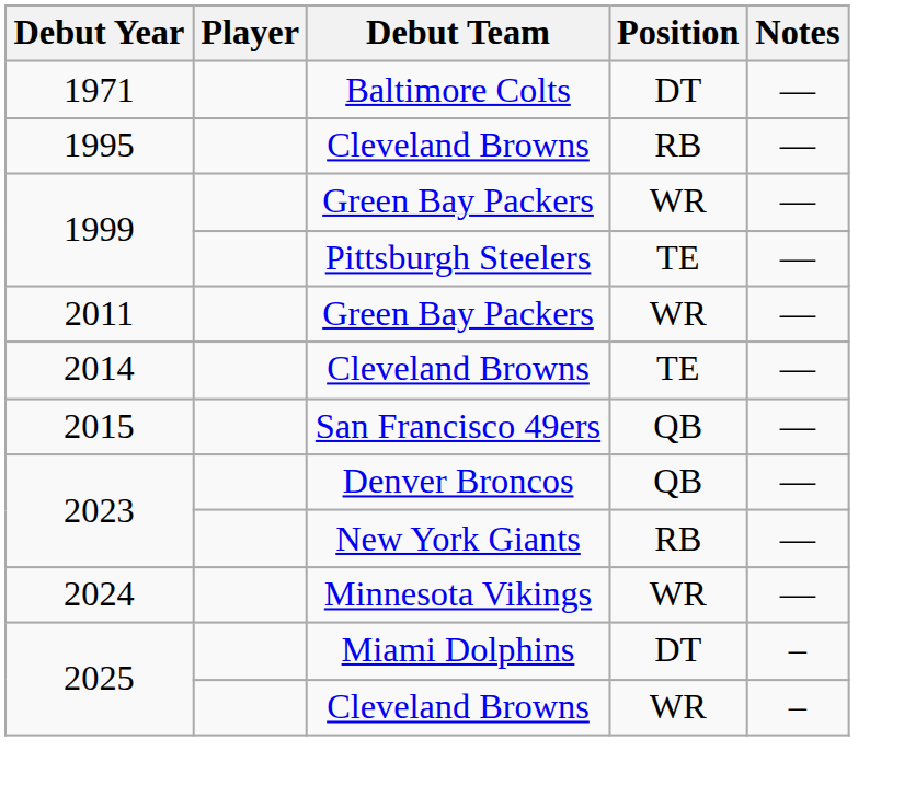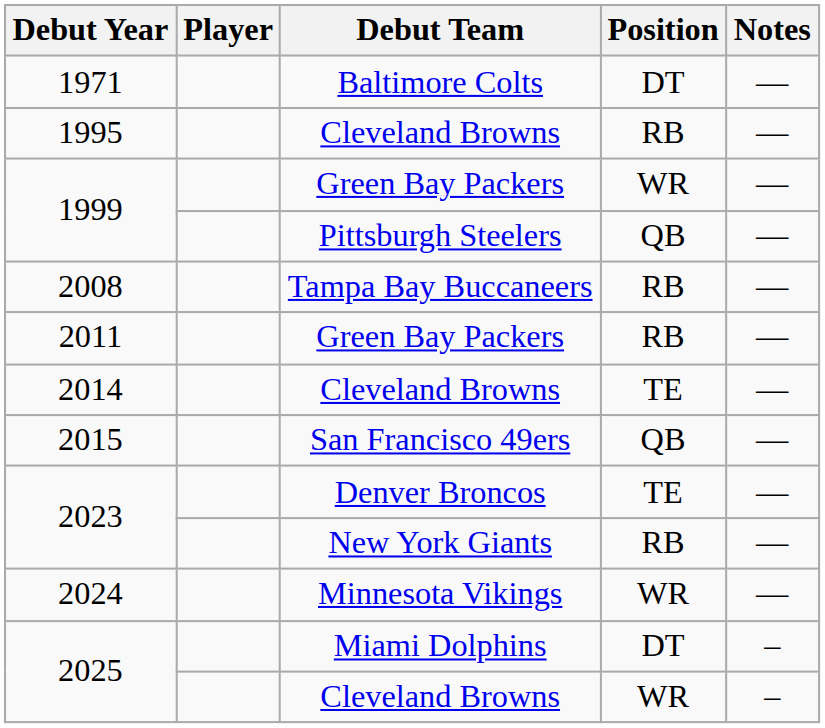1999 / Pittsburgh Steelers | Position: TE -> QB
+ row: 2008 | Tampa Bay Buccaneers | RB | —
2011 | Position: WR -> RB
2023 / Denver Broncos | Position: QB -> TE
